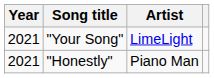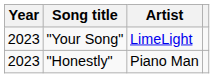"Your Song" | Year: 2021 -> 2023
"Honestly" | Year: 2021 -> 2023
